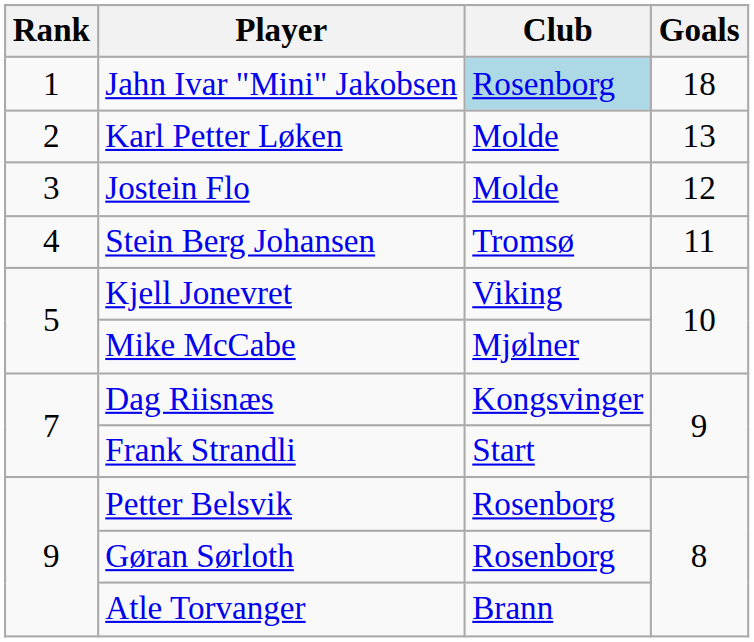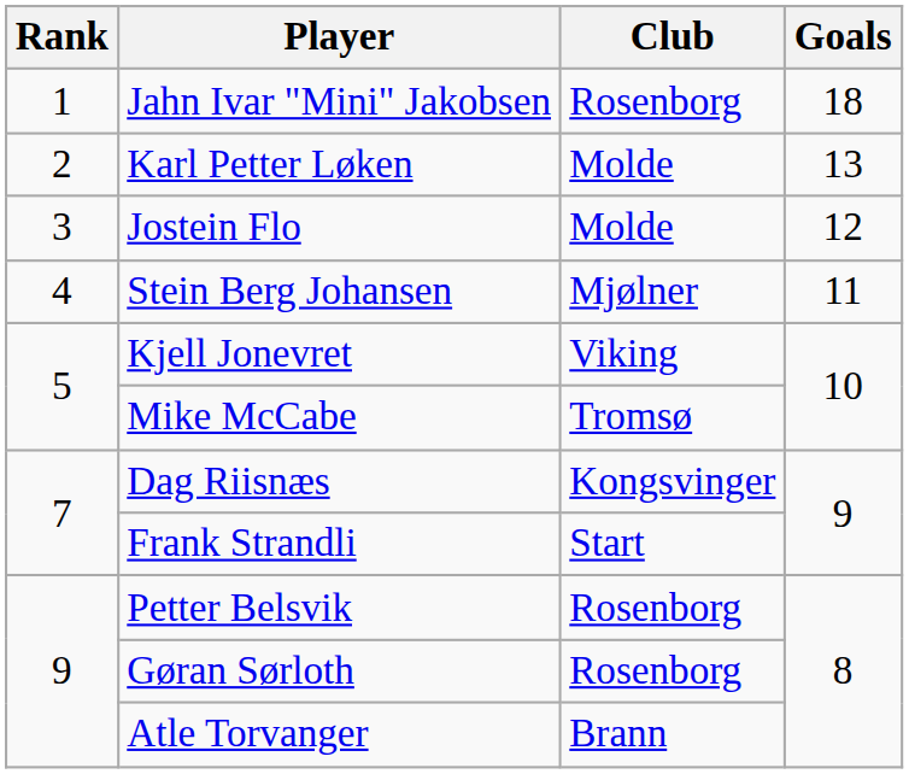Jahn Ivar "Mini" Jakobsen | Club: lightblue background -> no background
Stein Berg Johansen | Club: Tromsø -> Mjølner
Mike McCabe | Club: Mjølner -> Tromsø
